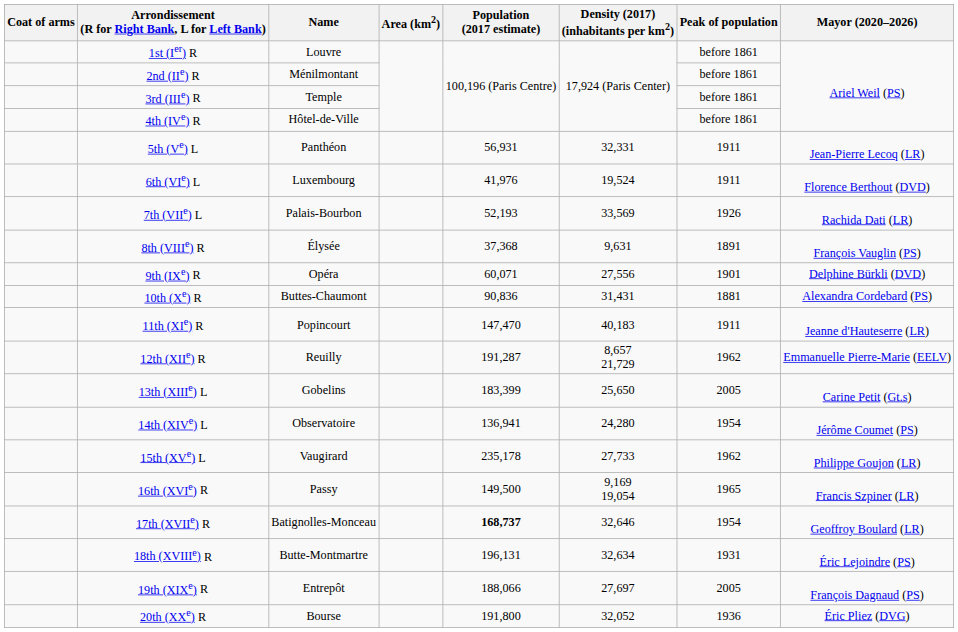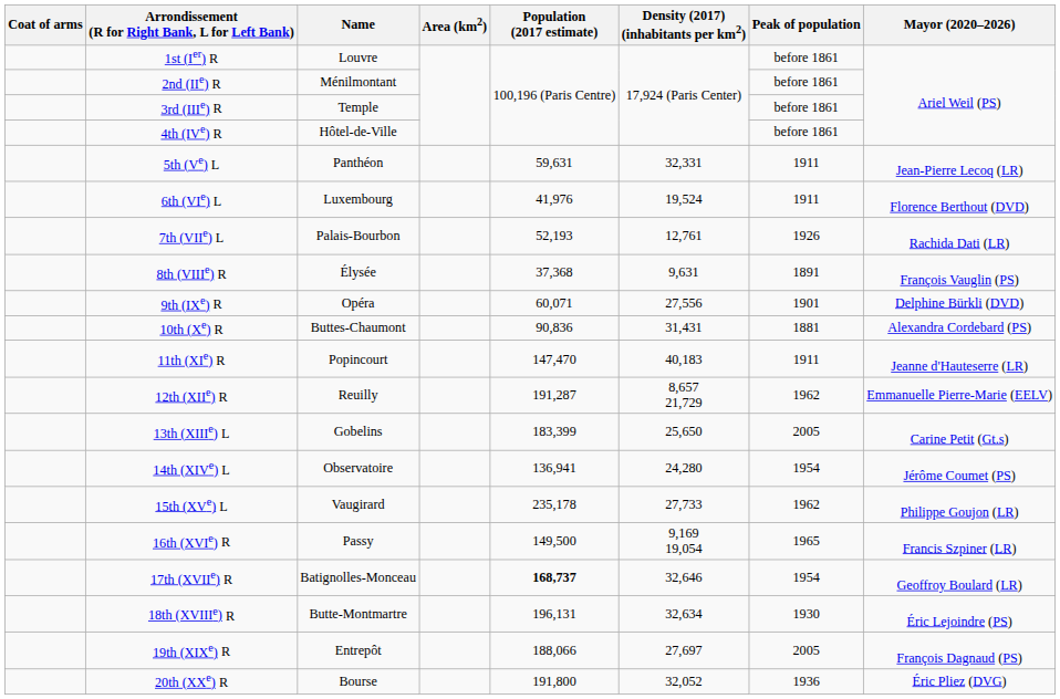5th (Ve) L | Population (2017 estimate): 56,931 -> 59,631
7th (VIIe) L | Density (2017) (inhabitants per km2): 33,569 -> 12,761
18th (XVIIIe) R | Peak of population: 1931 -> 1930
